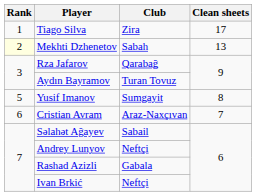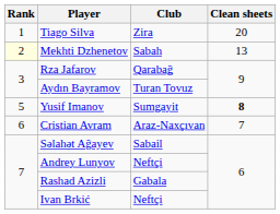Tiago Silva | Clean sheets: 17 -> 20
Yusif Imanov | Clean sheets: normal -> bold
